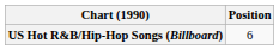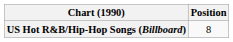US Hot R&B/Hip-Hop Songs (Billboard) | Position: 6 -> 8
